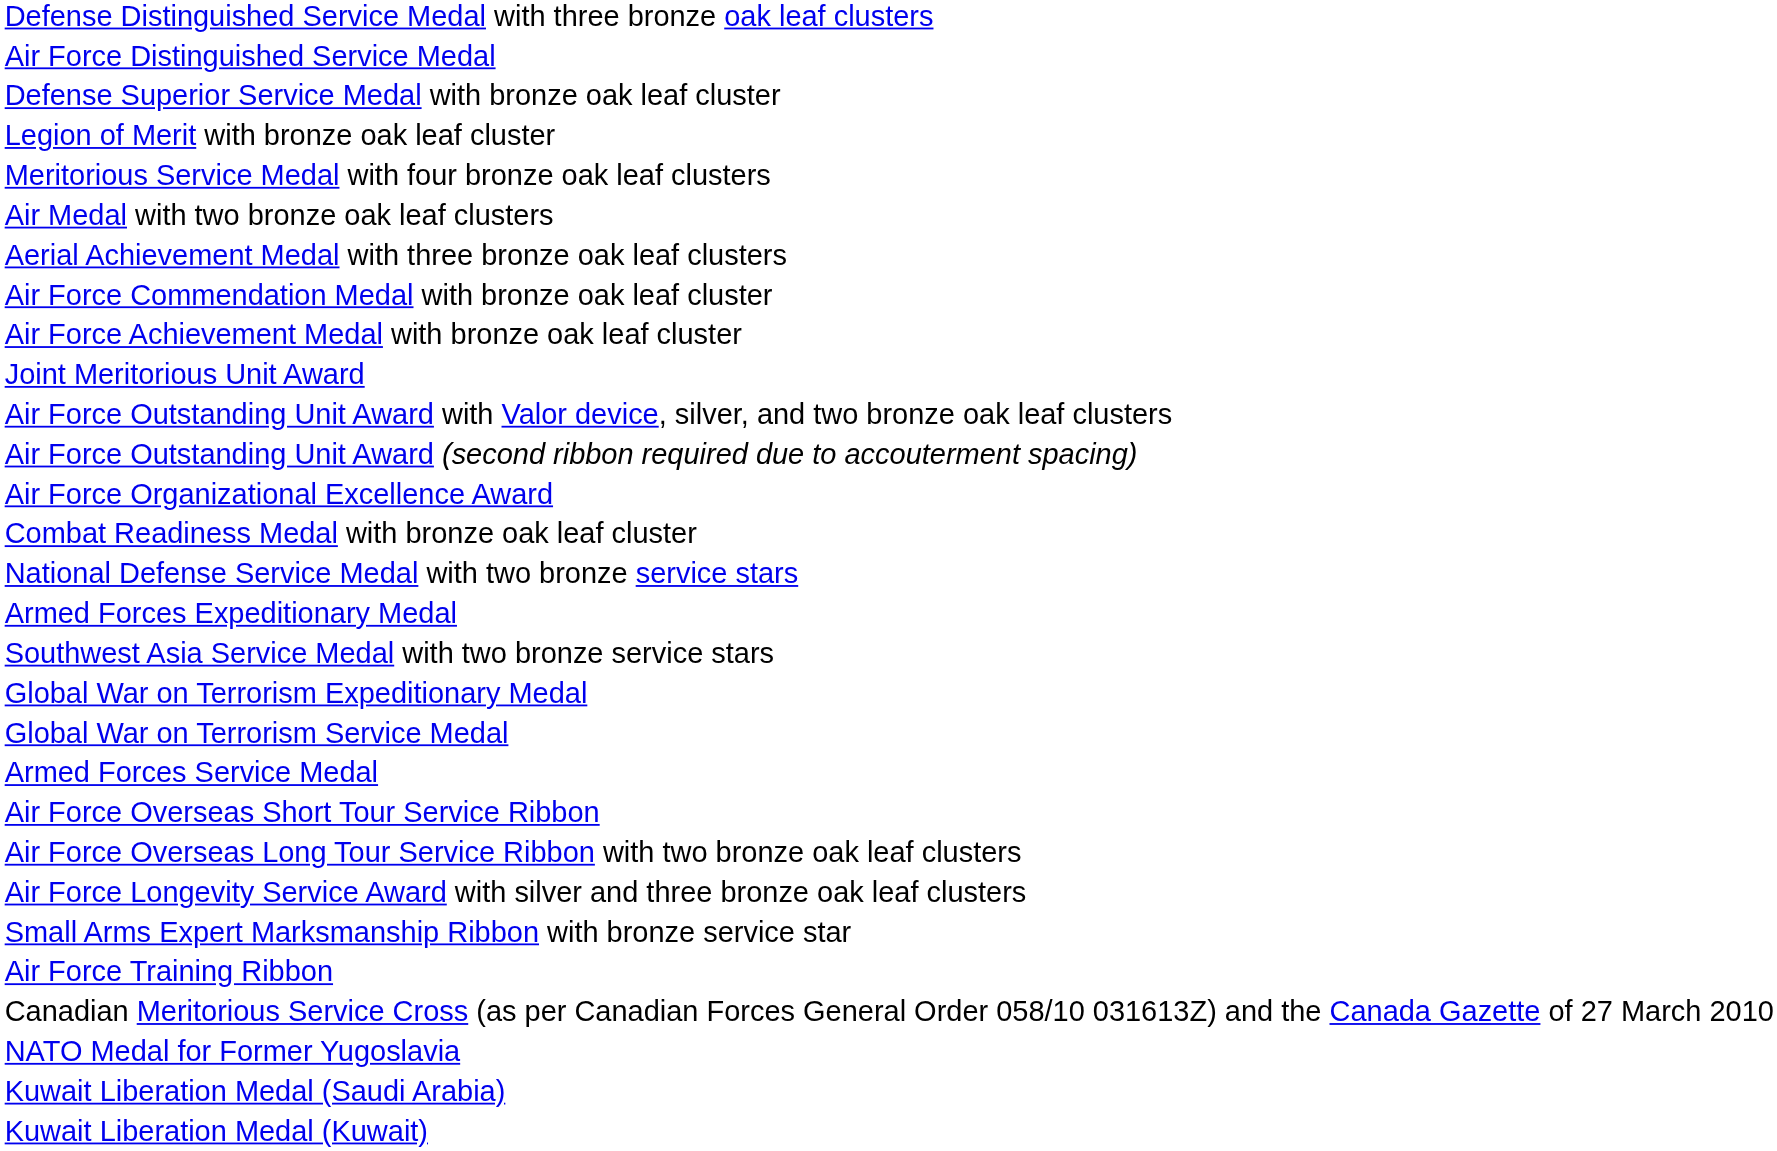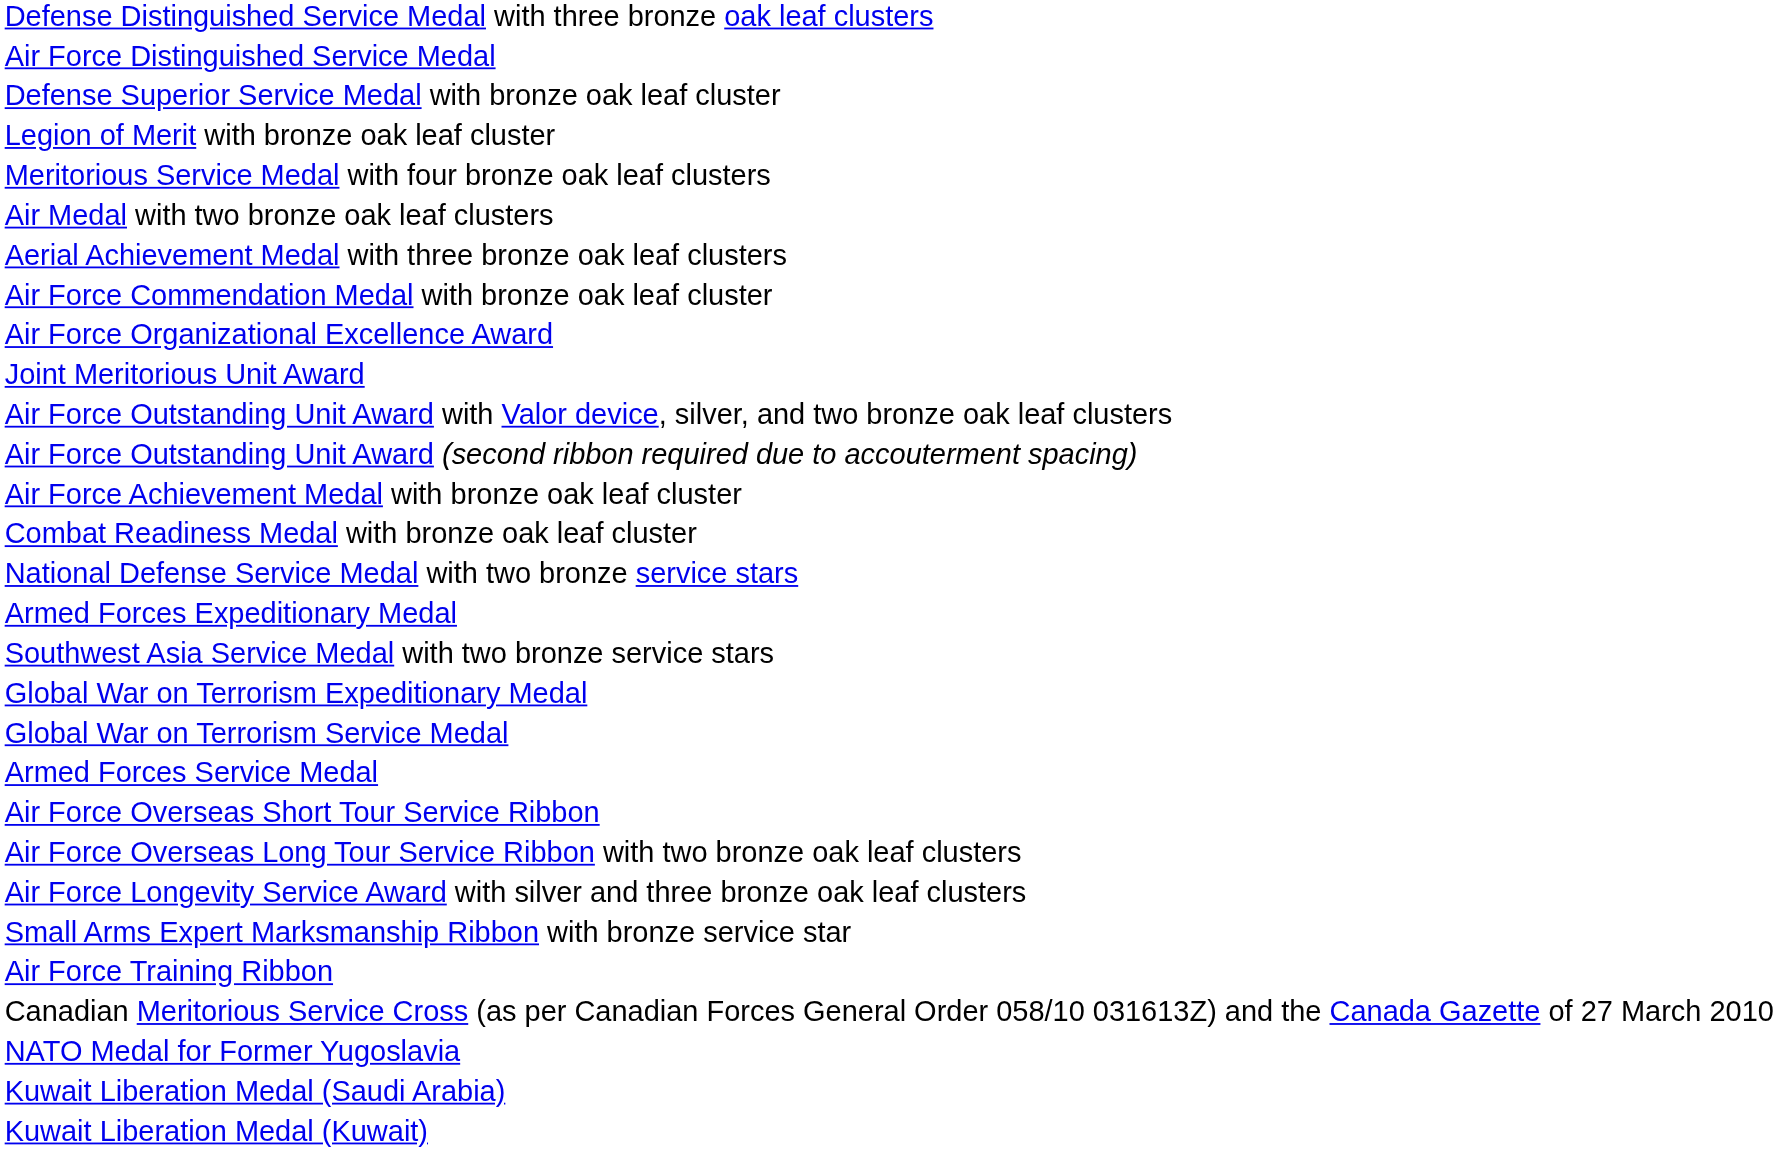rows swapped: Air Force Achievement Medal with bronze oak leaf cluster <-> Air Force Organizational Excellence Award
